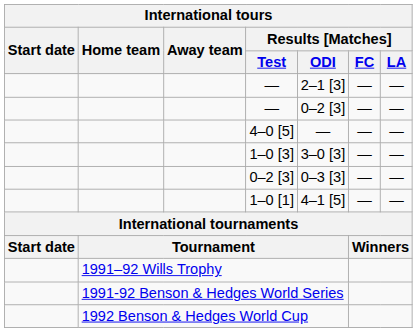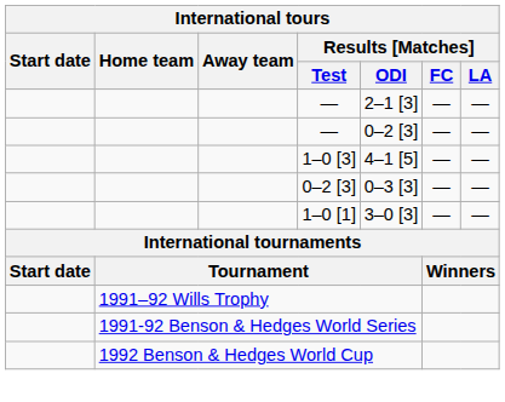- row: 4–0 [5] | — | — | —
1–0 [3] | Results [Matches] / ODI: 3–0 [3] -> 4–1 [5]
1–0 [1] | Results [Matches] / ODI: 4–1 [5] -> 3–0 [3]
